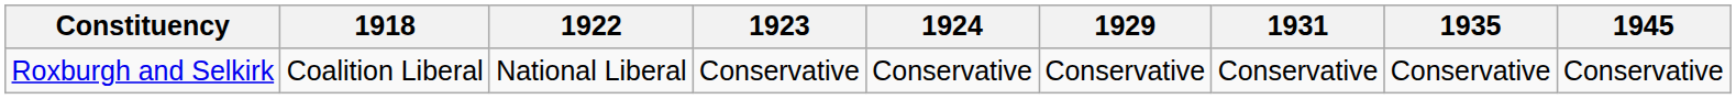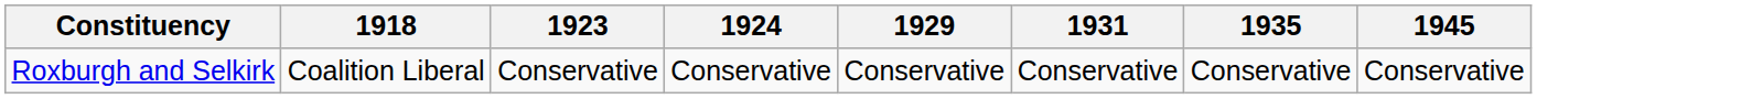- column: 1922 | National Liberal
